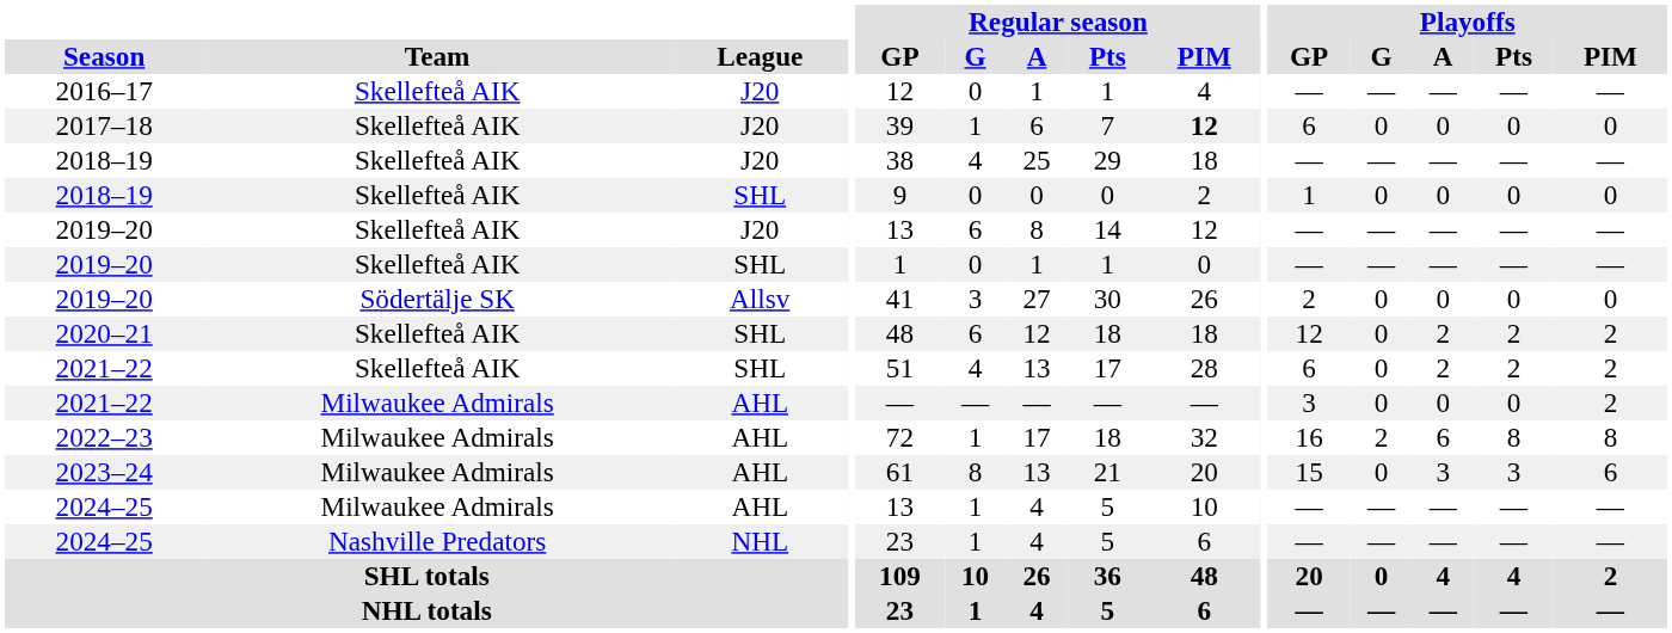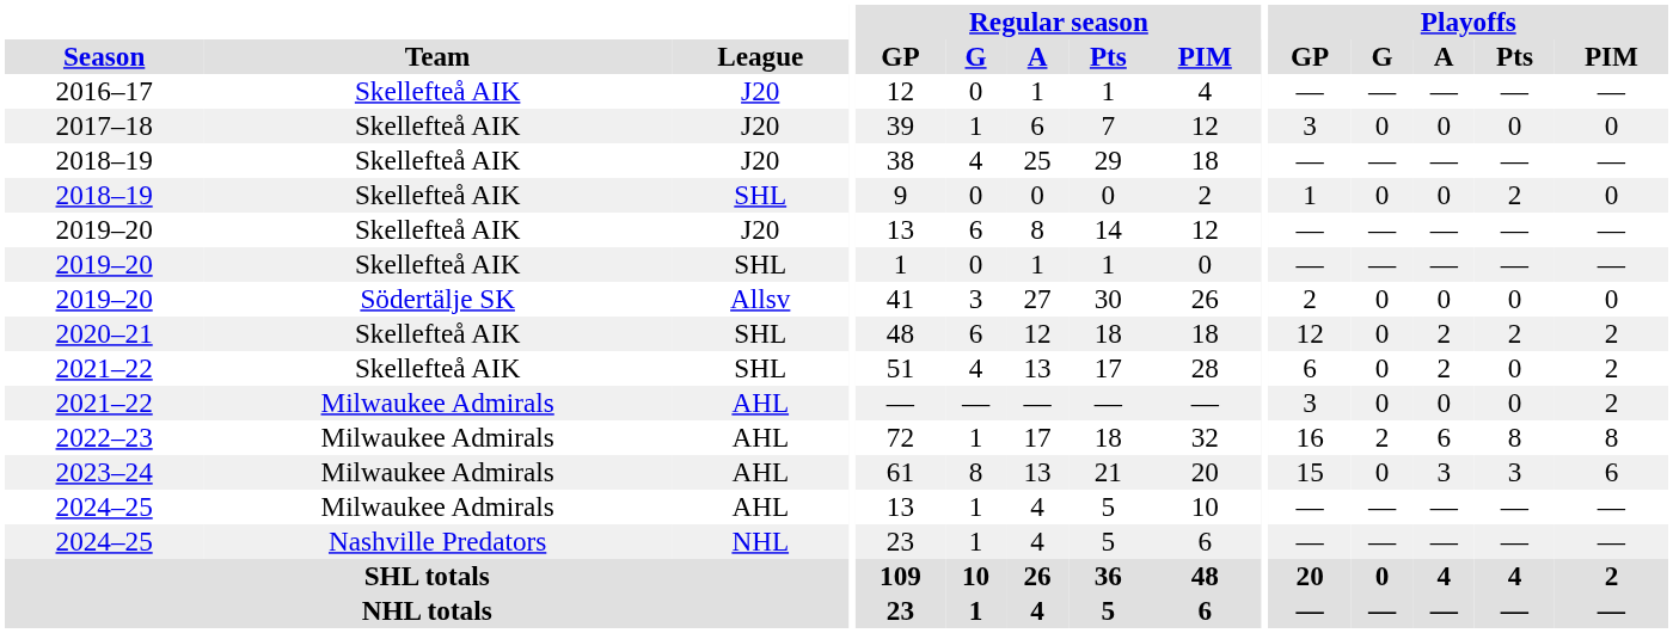2017–18 | Regular season / PIM: bold -> normal
2017–18 | Playoffs / GP: 6 -> 3
2018–19 / SHL | Playoffs / Pts: 0 -> 2
2021–22 / SHL | Playoffs / Pts: 2 -> 0
